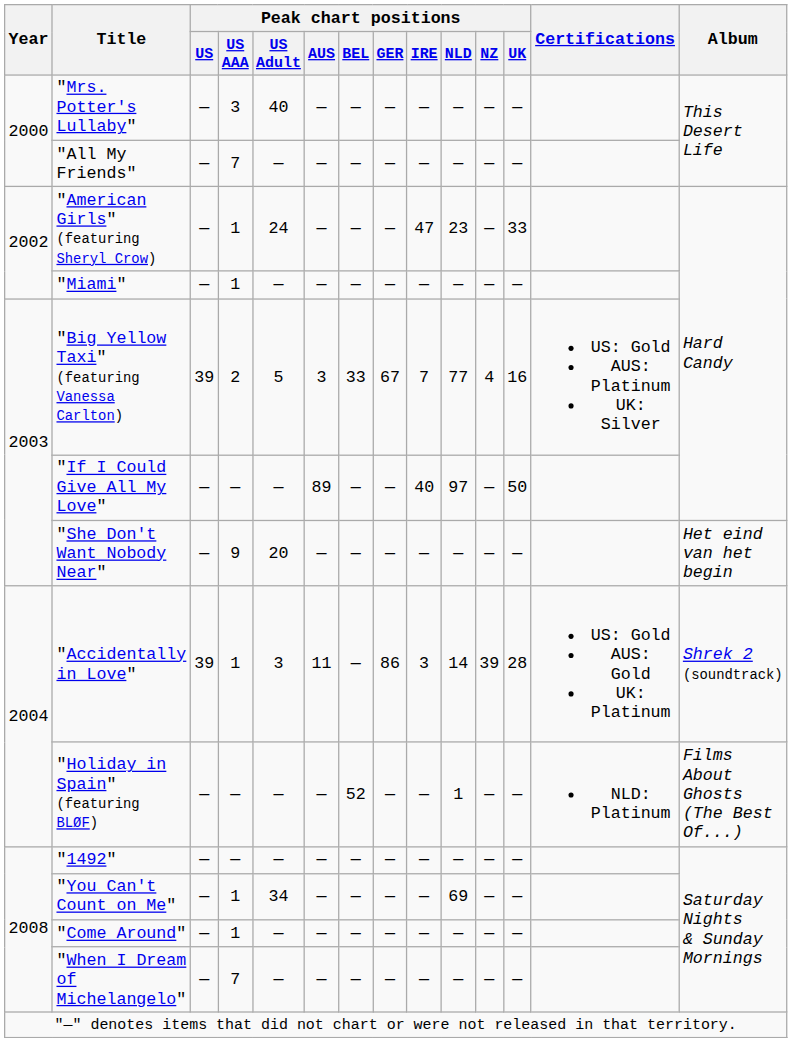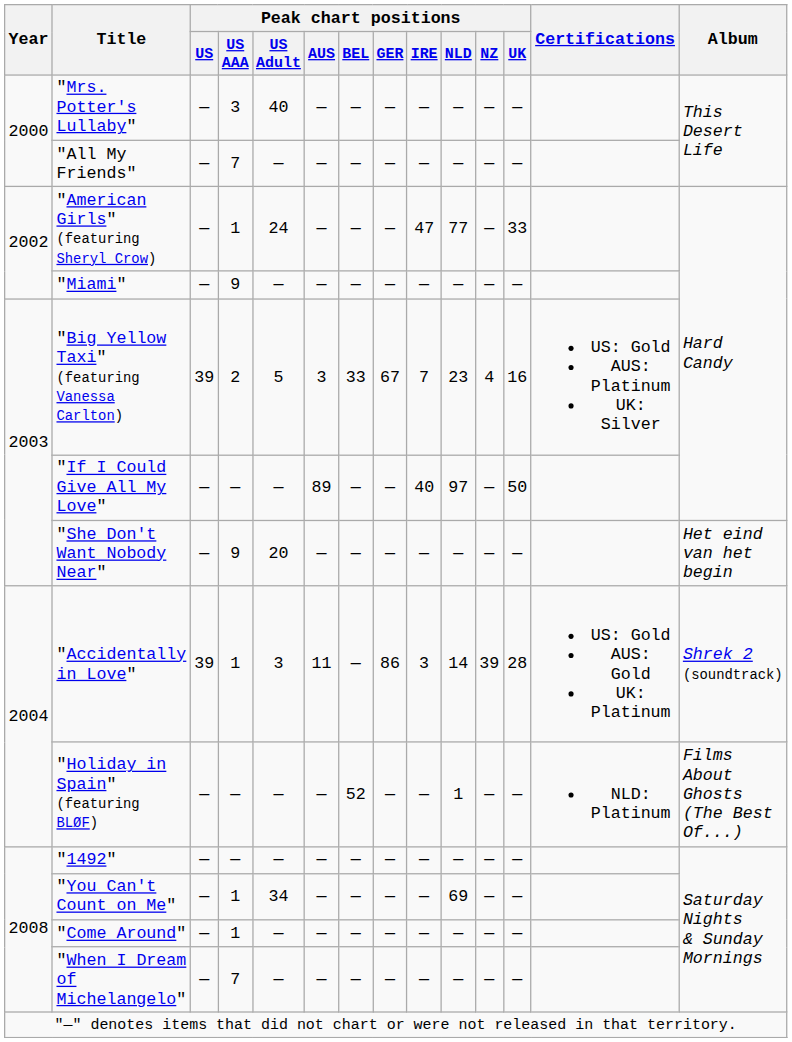"American Girls" (featuring Sheryl Crow) | Peak chart positions / NLD: 23 -> 77
"Miami" | Peak chart positions / US AAA: 1 -> 9
"Big Yellow Taxi" (featuring Vanessa Carlton) | Peak chart positions / NLD: 77 -> 23
